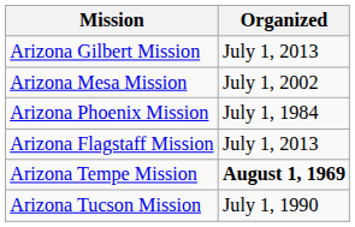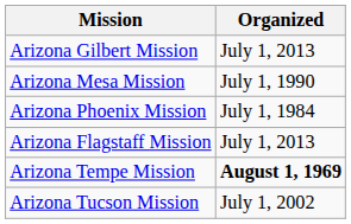Arizona Mesa Mission | Organized: July 1, 2002 -> July 1, 1990
Arizona Tucson Mission | Organized: July 1, 1990 -> July 1, 2002
